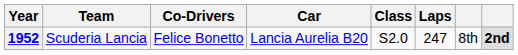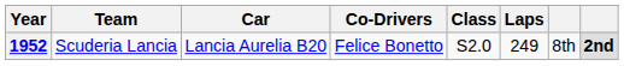columns swapped: Co-Drivers <-> Car
1952 | Laps: 247 -> 249
